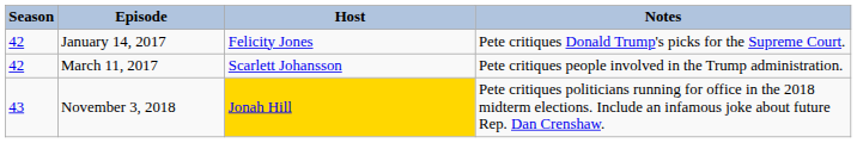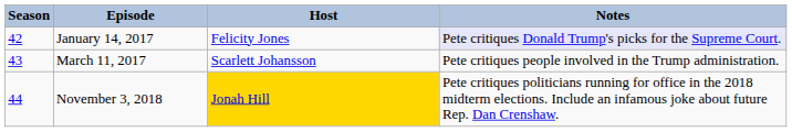January 14, 2017 | Notes: no background -> lavender background
March 11, 2017 | Season: 42 -> 43
November 3, 2018 | Season: 43 -> 44
